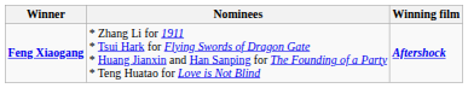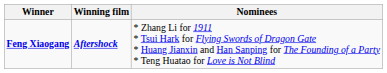columns swapped: Winning film <-> Nominees
